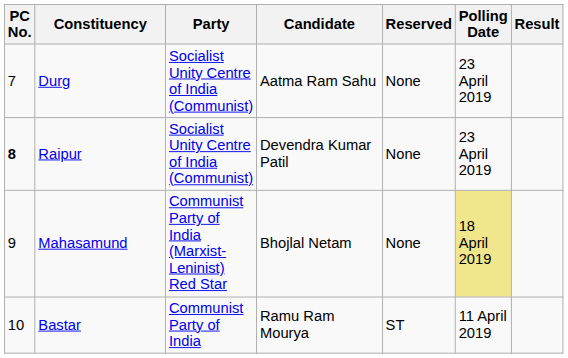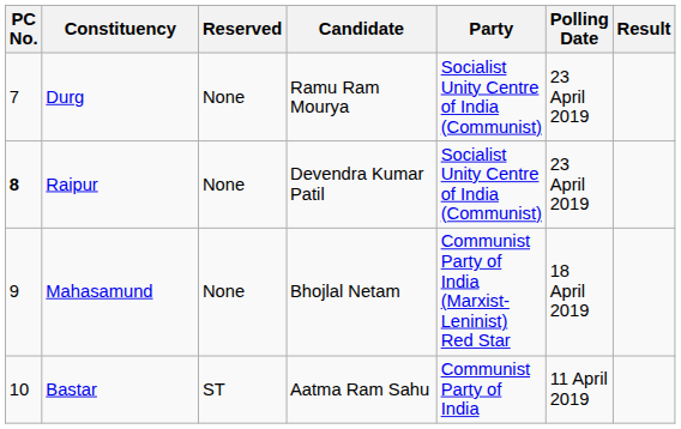columns swapped: Reserved <-> Party
Durg | Candidate: Aatma Ram Sahu -> Ramu Ram Mourya
Mahasamund | Polling Date: khaki background -> no background
Bastar | Candidate: Ramu Ram Mourya -> Aatma Ram Sahu
